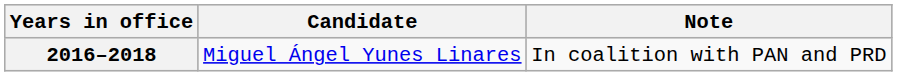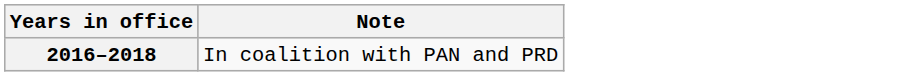- column: Candidate | Miguel Ángel Yunes Linares
